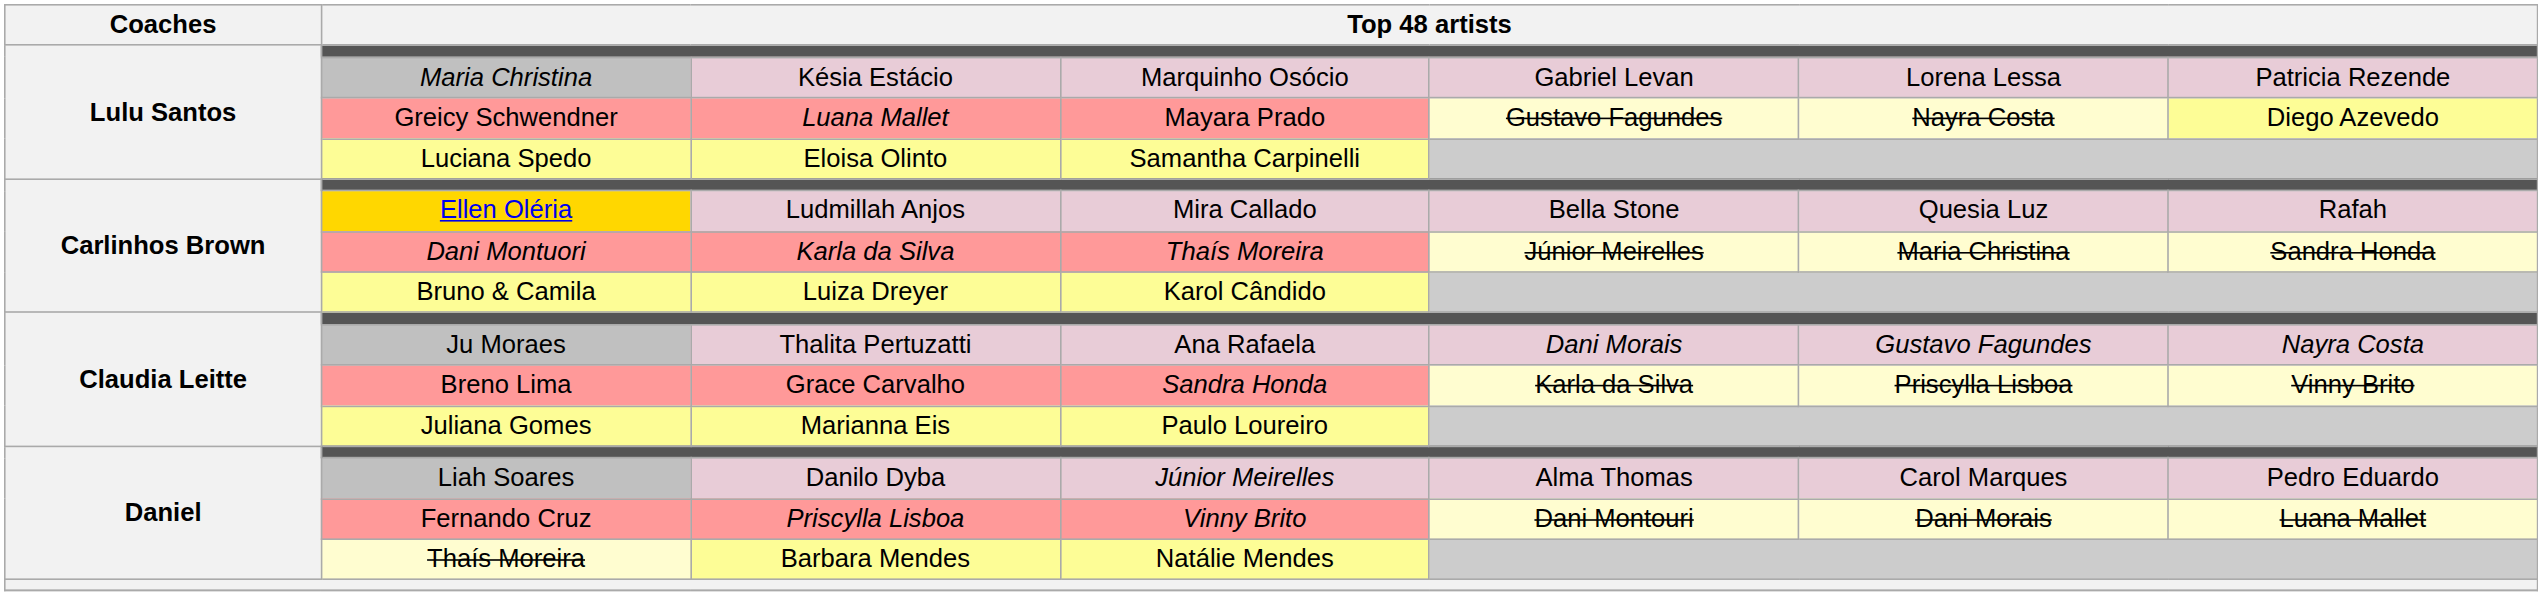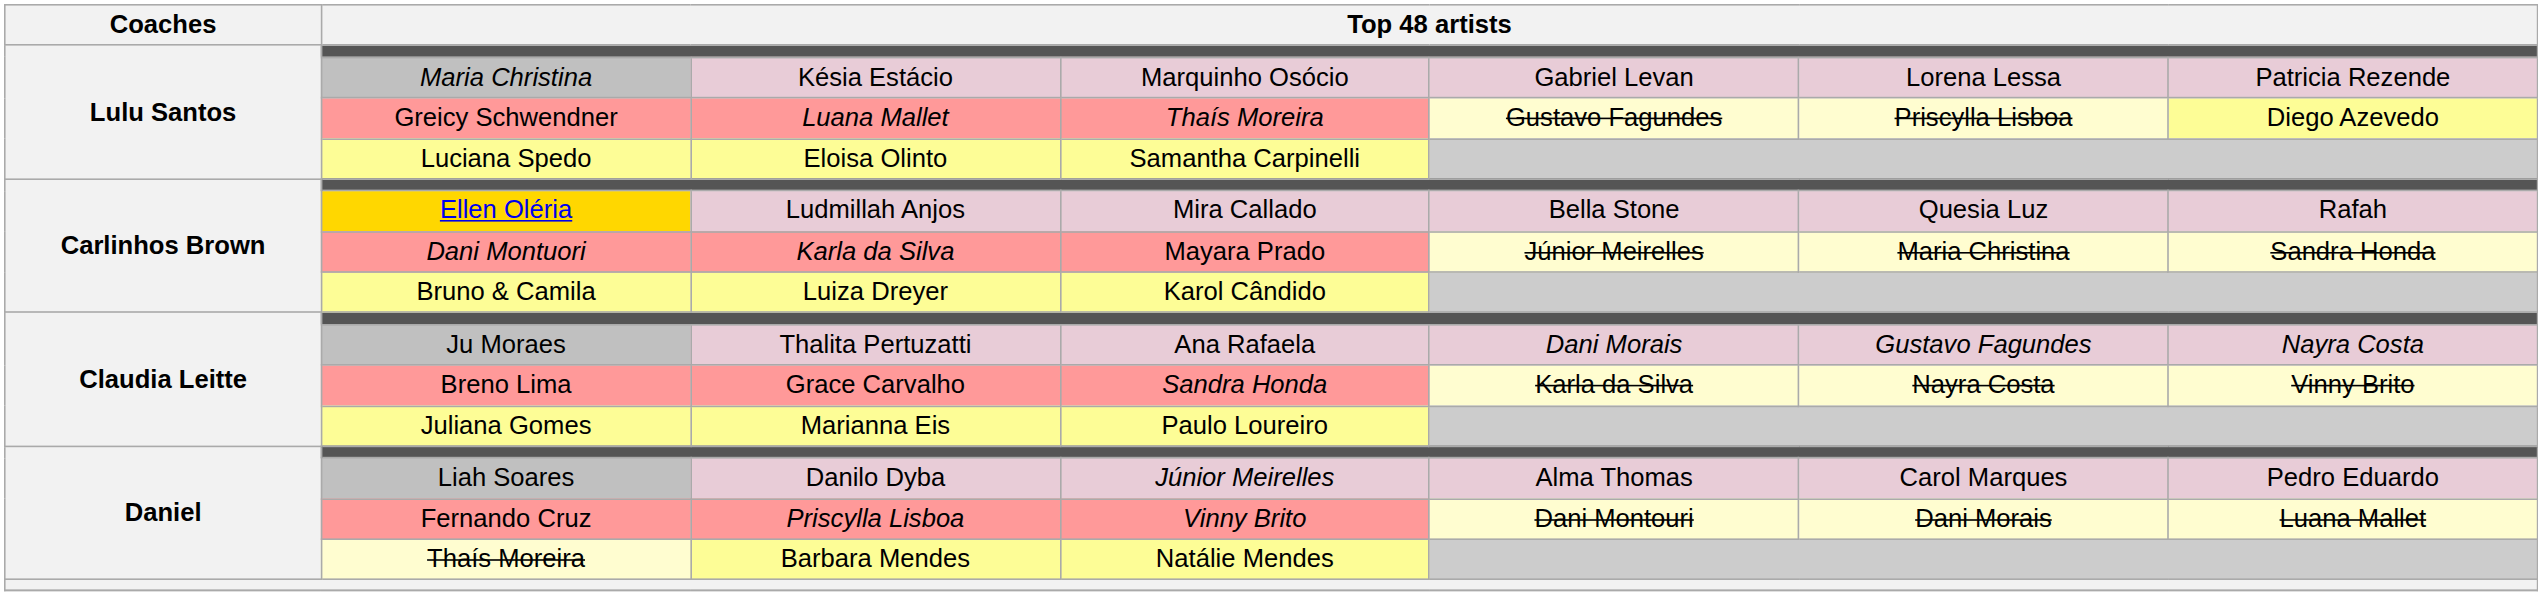Greicy Schwendner | column 4: Mayara Prado -> Thaís Moreira
Greicy Schwendner | column 6: Nayra Costa -> Priscylla Lisboa
Dani Montuori | column 4: Thaís Moreira -> Mayara Prado
Breno Lima | column 6: Priscylla Lisboa -> Nayra Costa
